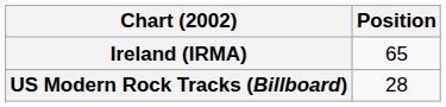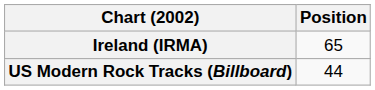US Modern Rock Tracks (Billboard) | Position: 28 -> 44
